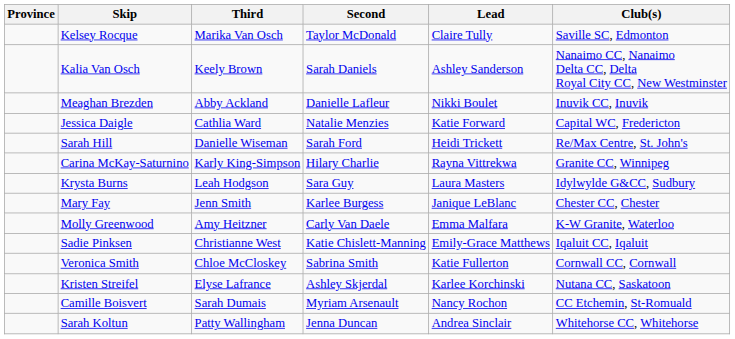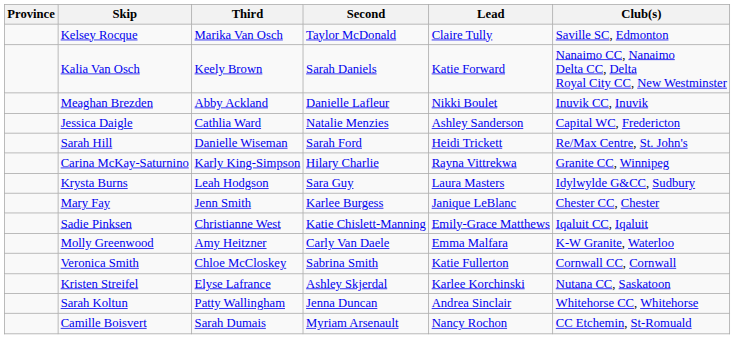Kalia Van Osch | Lead: Ashley Sanderson -> Katie Forward
Jessica Daigle | Lead: Katie Forward -> Ashley Sanderson
rows swapped: Sadie Pinksen <-> Molly Greenwood
rows swapped: Camille Boisvert <-> Sarah Koltun
